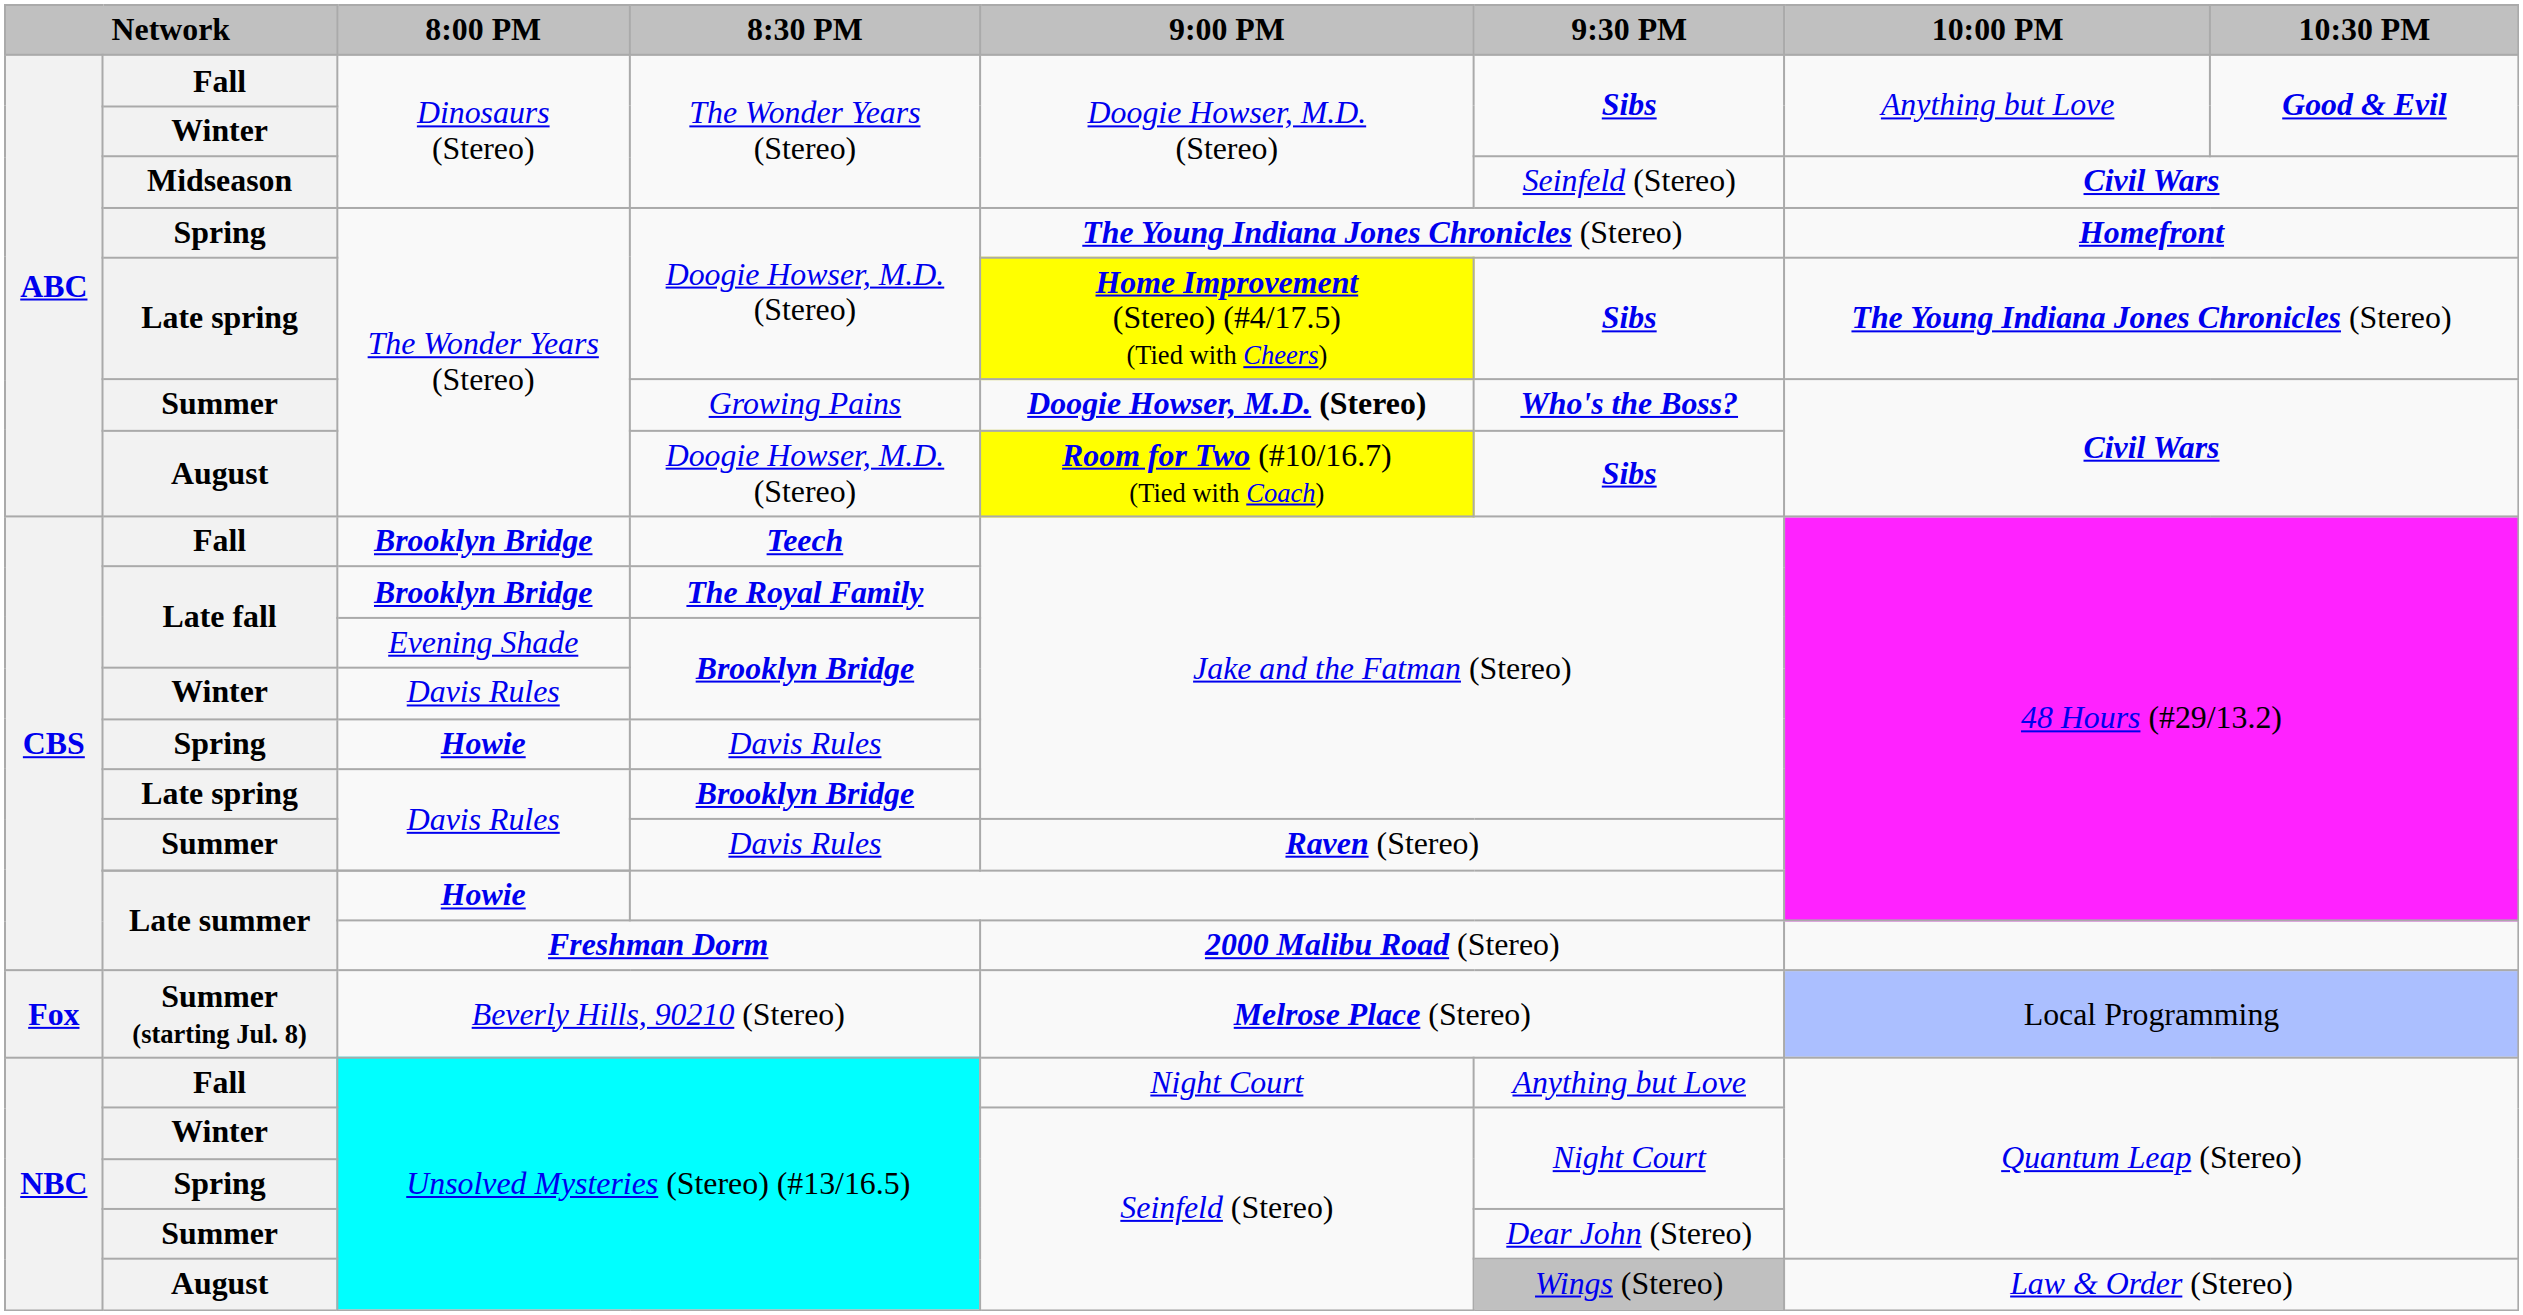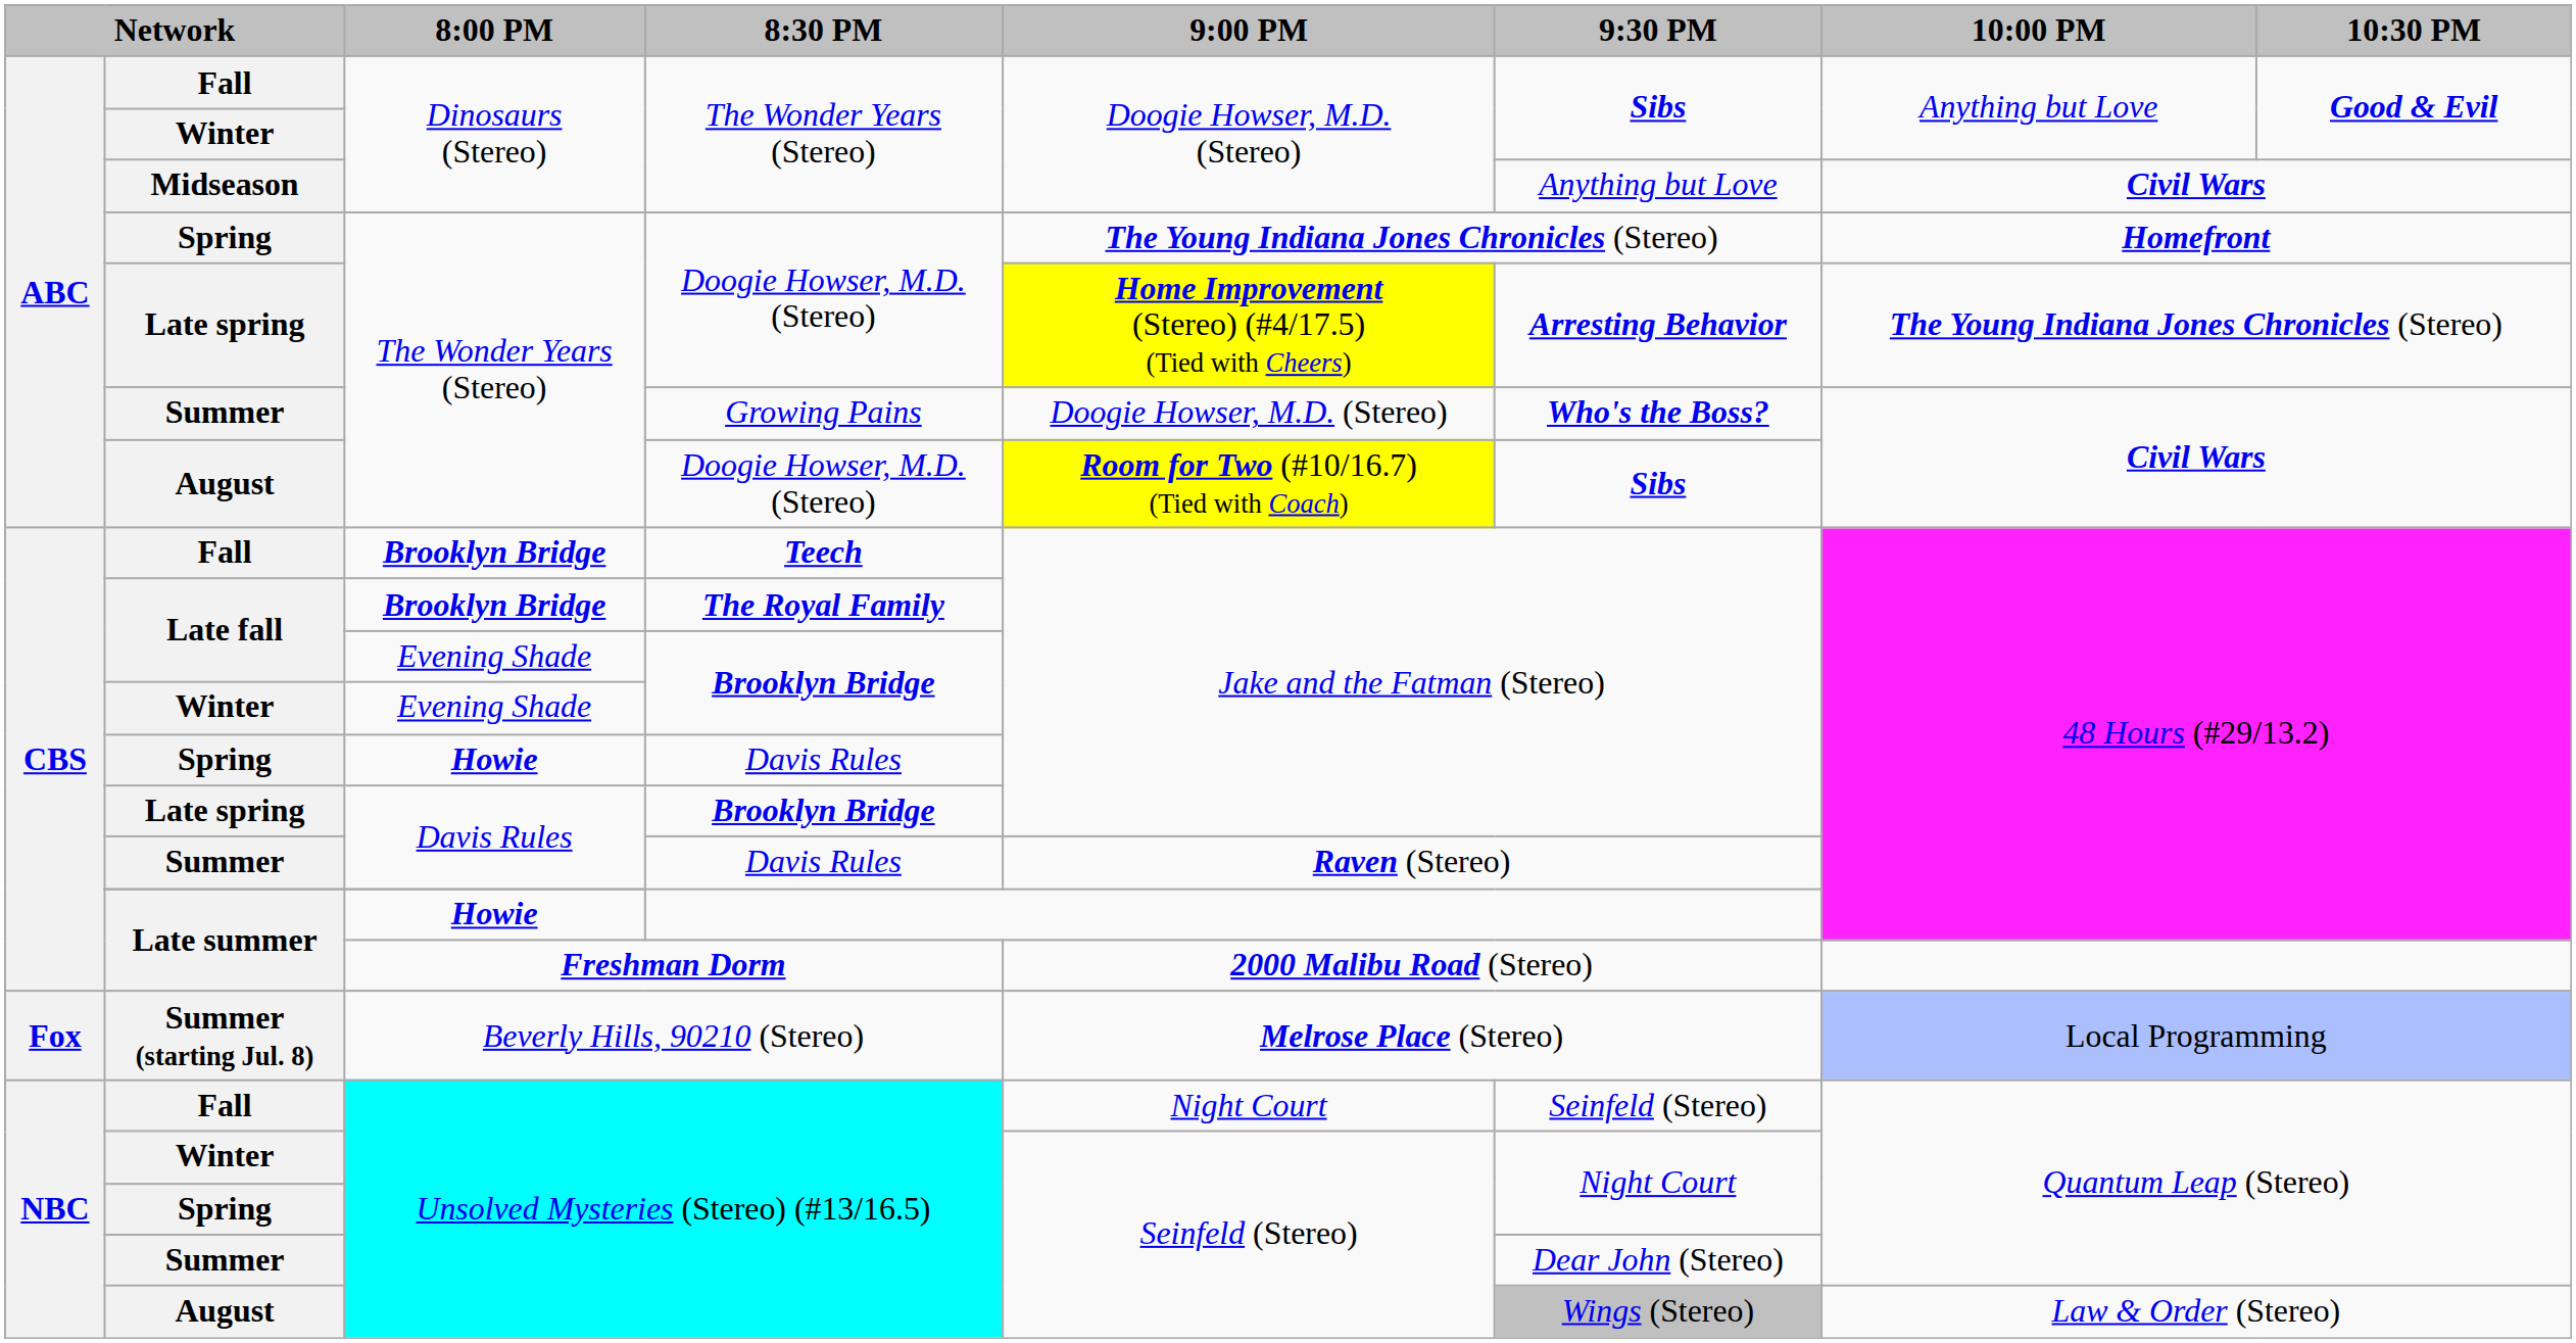Midseason / The Wonder Years (Stereo) | 9:30 PM: Seinfeld (Stereo) -> Anything but Love
Late spring / Doogie Howser, M.D. (Stereo) | 9:30 PM: Sibs -> Arresting Behavior
Growing Pains | 9:00 PM: bold -> normal
Winter / Brooklyn Bridge | 8:00 PM: Davis Rules -> Evening Shade
Fall / Unsolved Mysteries (Stereo) (#13/16.5) | 9:30 PM: Anything but Love -> Seinfeld (Stereo)
